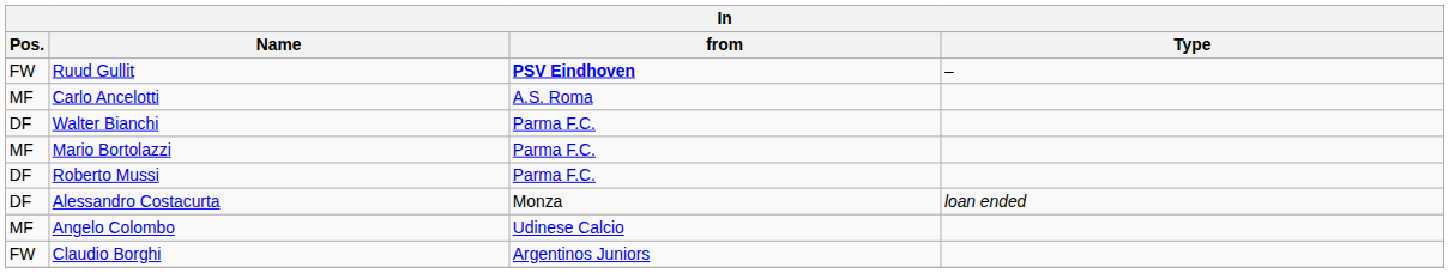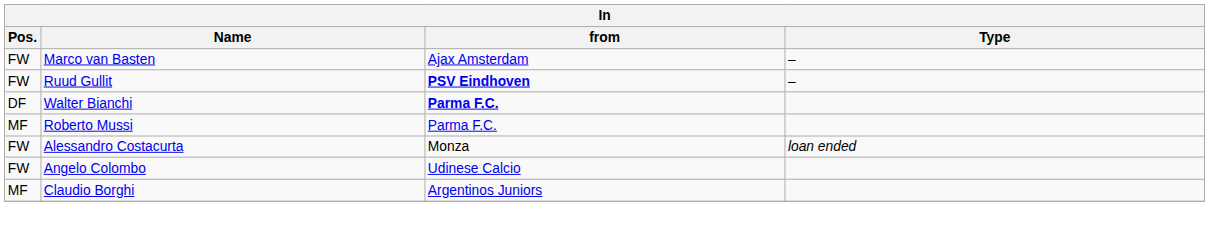+ row: FW | Marco van Basten | Ajax Amsterdam | –
- row: MF | Carlo Ancelotti | A.S. Roma
Walter Bianchi | from: normal -> bold
- row: MF | Mario Bortolazzi | Parma F.C.
Roberto Mussi | Pos.: DF -> MF
Alessandro Costacurta | Pos.: DF -> FW
Angelo Colombo | Pos.: MF -> FW
Claudio Borghi | Pos.: FW -> MF
